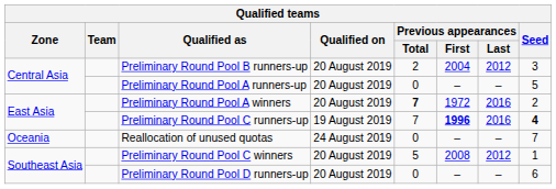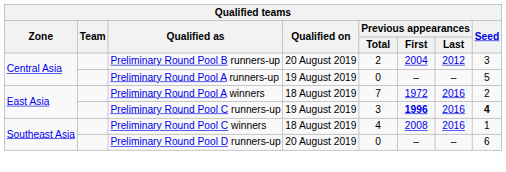Preliminary Round Pool A runners-up | Qualified on: 20 August 2019 -> 19 August 2019
Preliminary Round Pool A winners | Qualified on: 20 August 2019 -> 18 August 2019
Preliminary Round Pool A winners | Previous appearances / Total: bold -> normal
Preliminary Round Pool C runners-up | Previous appearances / Total: 7 -> 3
- row: Oceania | Reallocation of unused quotas | 24 August 2019 | 0 | – | – | 7
Preliminary Round Pool C winners | Qualified on: 20 August 2019 -> 18 August 2019
Preliminary Round Pool C winners | Previous appearances / Total: 5 -> 4
Preliminary Round Pool C winners | Previous appearances / Last: 2012 -> 2016
